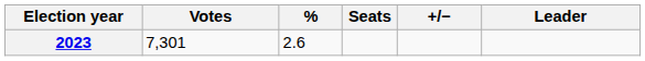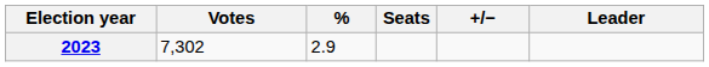2023 | Votes: 7,301 -> 7,302
2023 | %: 2.6 -> 2.9
